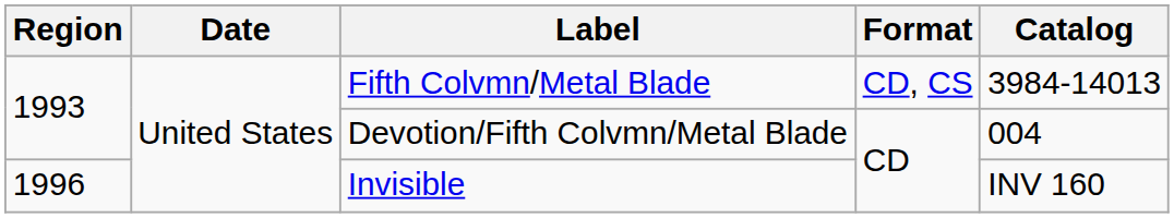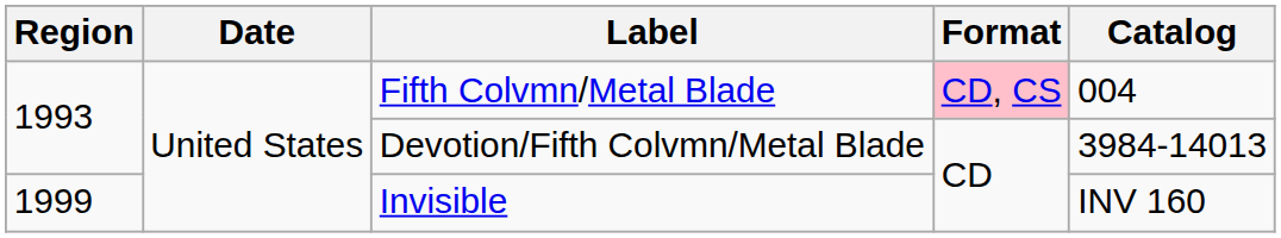Fifth Colvmn/Metal Blade | Format: no background -> pink background
Fifth Colvmn/Metal Blade | Catalog: 3984-14013 -> 004
Devotion/Fifth Colvmn/Metal Blade | Catalog: 004 -> 3984-14013
Invisible | Region: 1996 -> 1999
